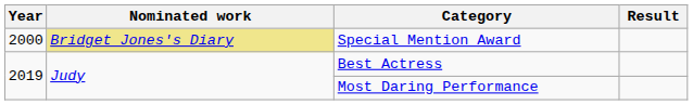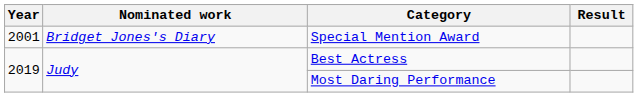Special Mention Award | Year: 2000 -> 2001
Special Mention Award | Nominated work: khaki background -> no background
